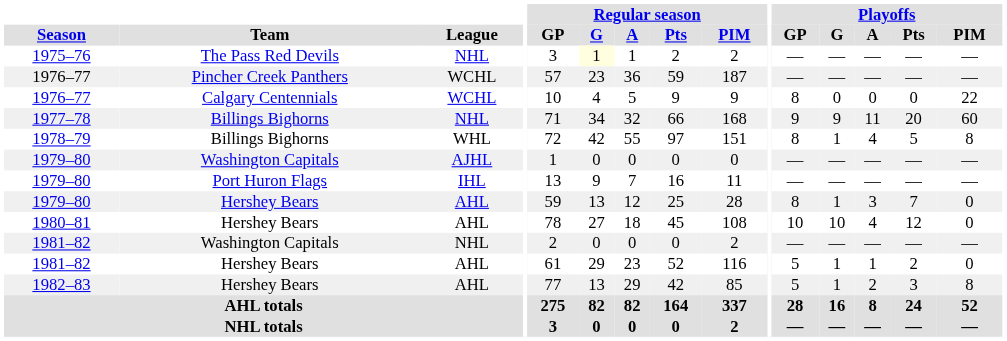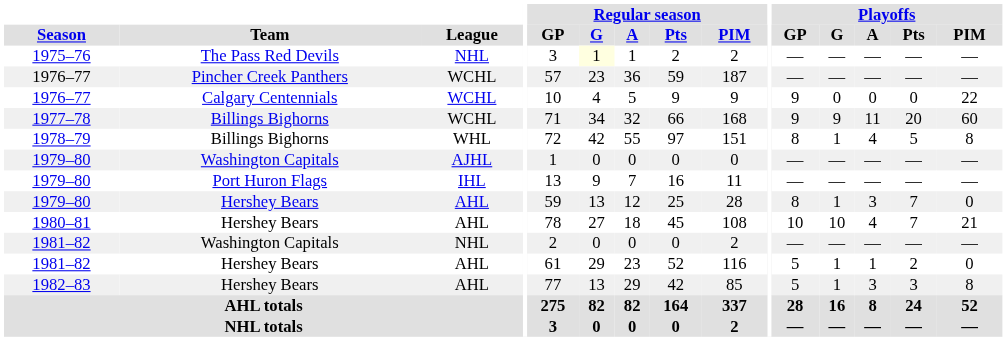1976–77 / Calgary Centennials | Playoffs / GP: 8 -> 9
1977–78 | League: NHL -> WCHL
1980–81 | Playoffs / Pts: 12 -> 7
1980–81 | Playoffs / PIM: 0 -> 21
1982–83 | Playoffs / A: 2 -> 3
